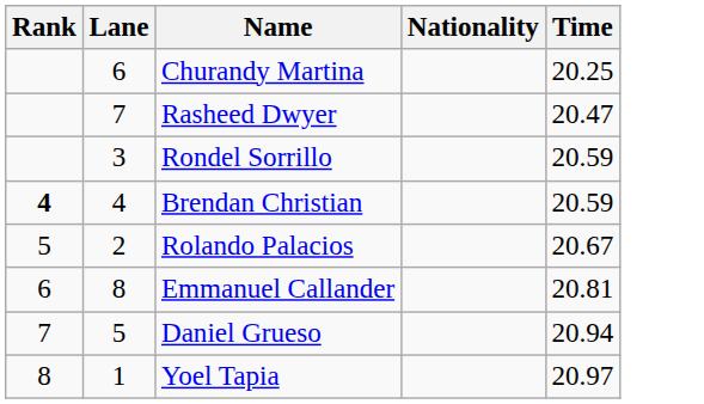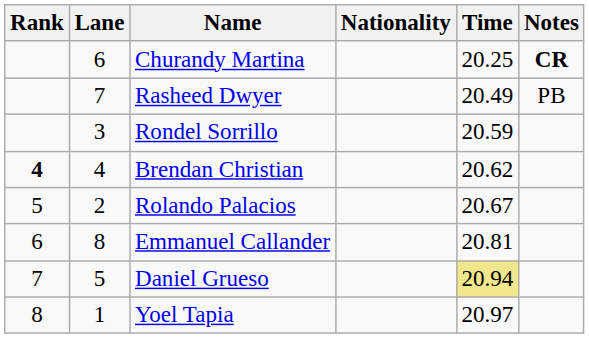+ column: Notes | CR | PB
Rasheed Dwyer | Time: 20.47 -> 20.49
Brendan Christian | Time: 20.59 -> 20.62
Daniel Grueso | Time: no background -> khaki background
